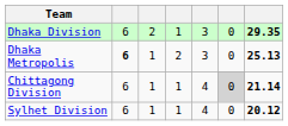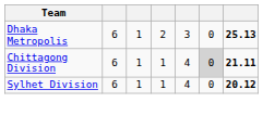- row: Dhaka Division | 6 | 2 | 1 | 3 | 0 | 29.35
Dhaka Metropolis | column 2: bold -> normal
Chittagong Division | column 7: 21.14 -> 21.11
